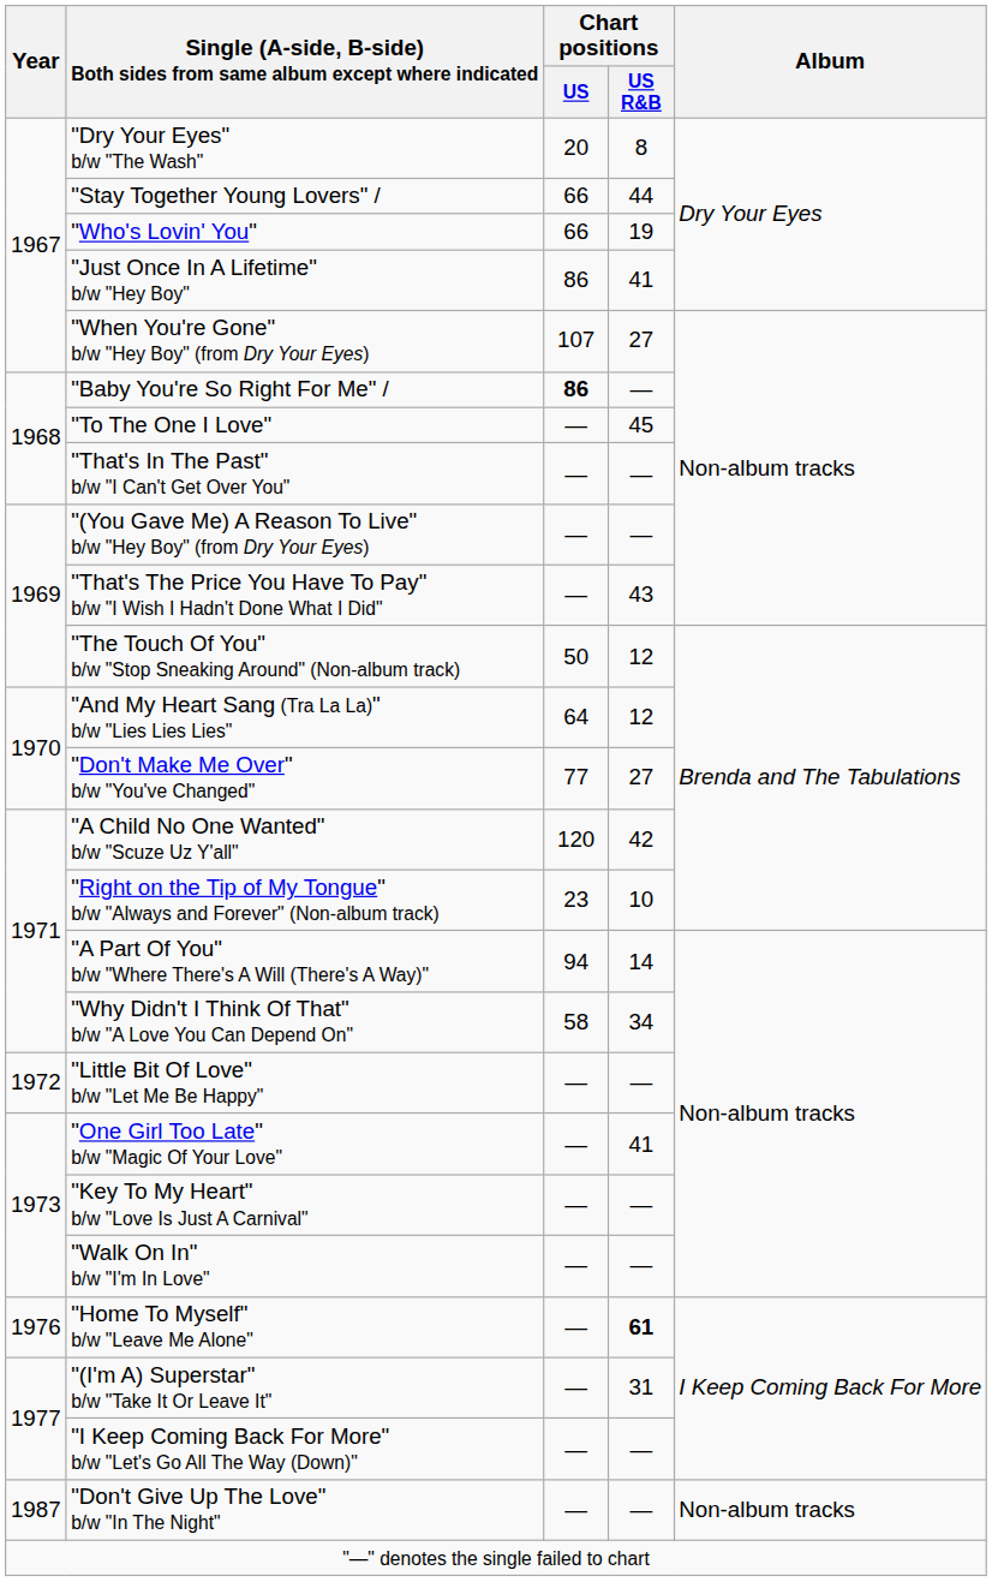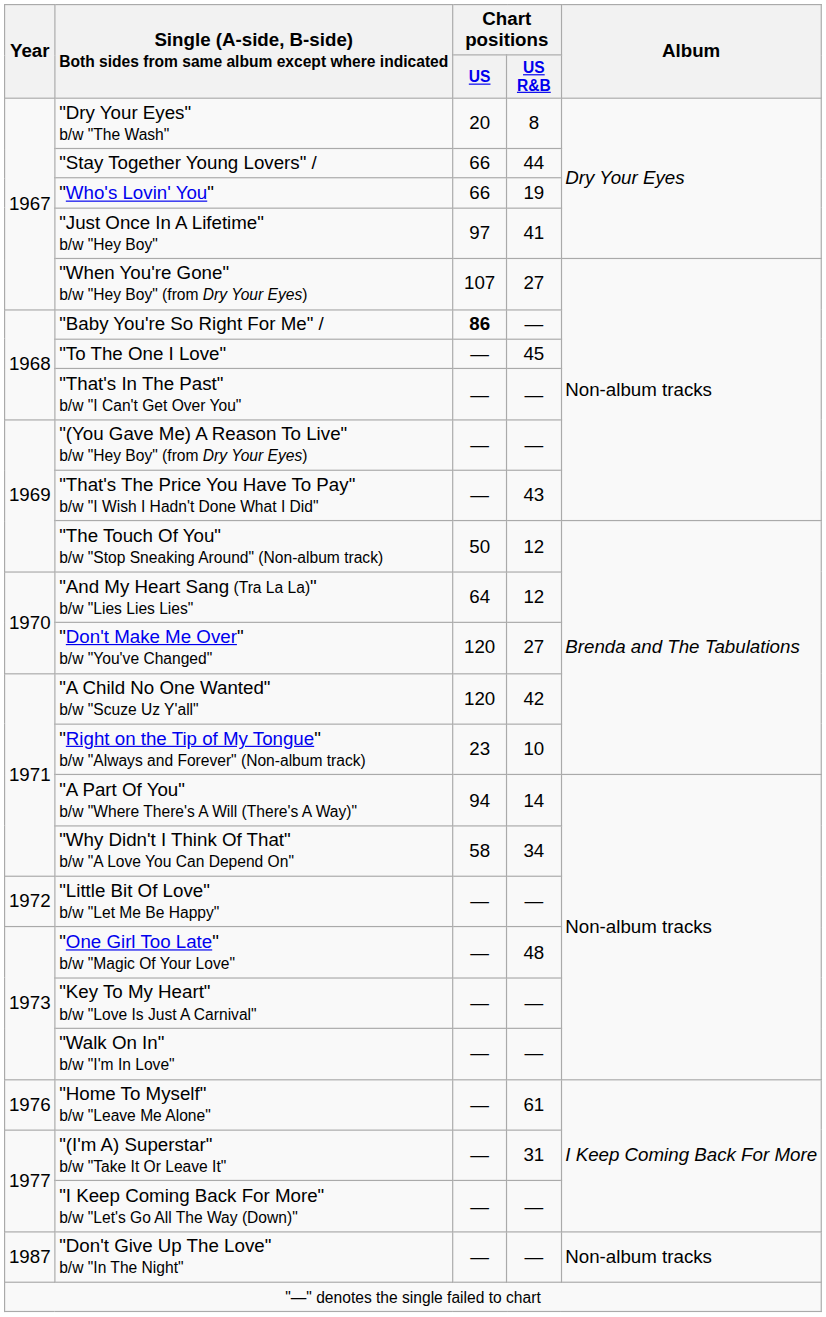"Just Once In A Lifetime" b/w "Hey Boy" | Chart positions / US: 86 -> 97
"Don't Make Me Over" b/w "You've Changed" | Chart positions / US: 77 -> 120
"One Girl Too Late" b/w "Magic Of Your Love" | Chart positions / US R&B: 41 -> 48
"Home To Myself" b/w "Leave Me Alone" | Chart positions / US R&B: bold -> normal
